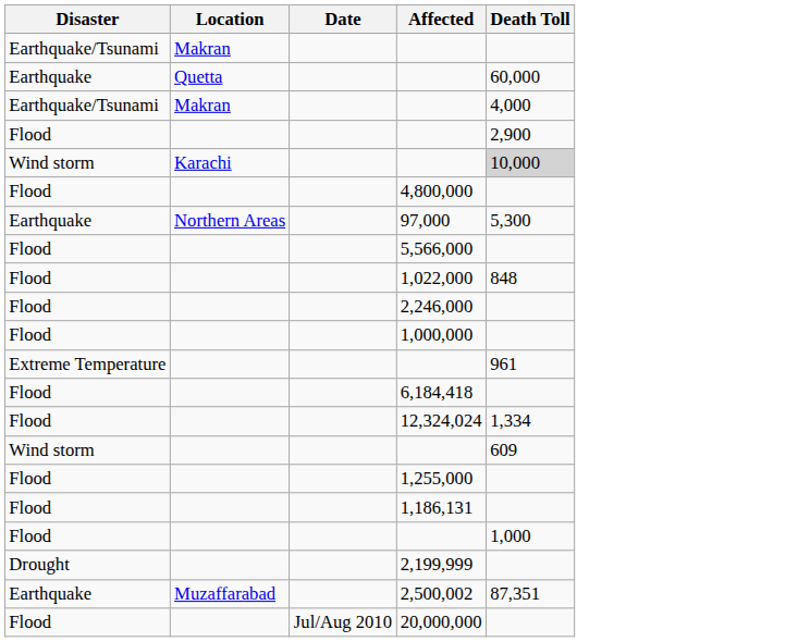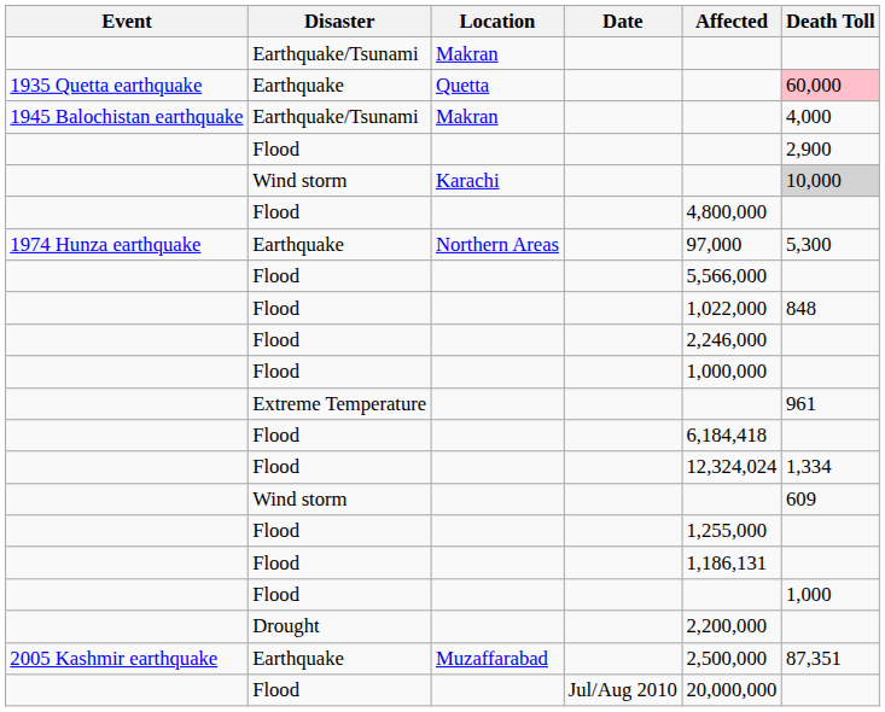+ column: Event | 1935 Quetta earthquake | 1945 Balochistan earthquake | 1974 Hunza earthquake | 2005 Kashmir earthquake
Earthquake / Quetta | Death Toll: no background -> pink background
Drought | Affected: 2,199,999 -> 2,200,000
Earthquake / Muzaffarabad | Affected: 2,500,002 -> 2,500,000
